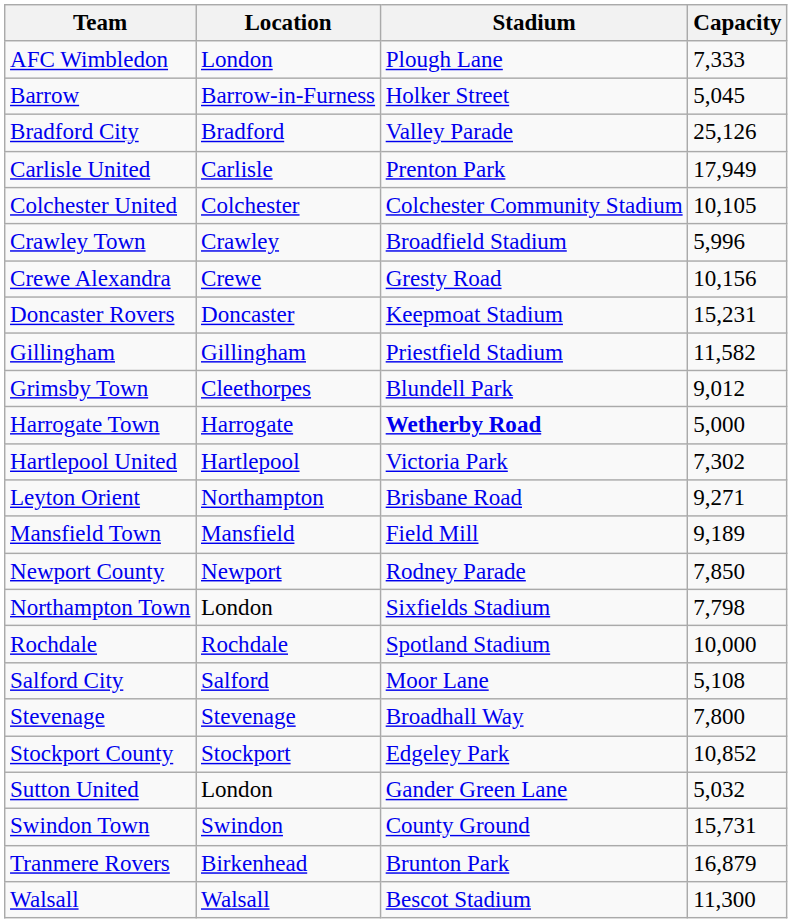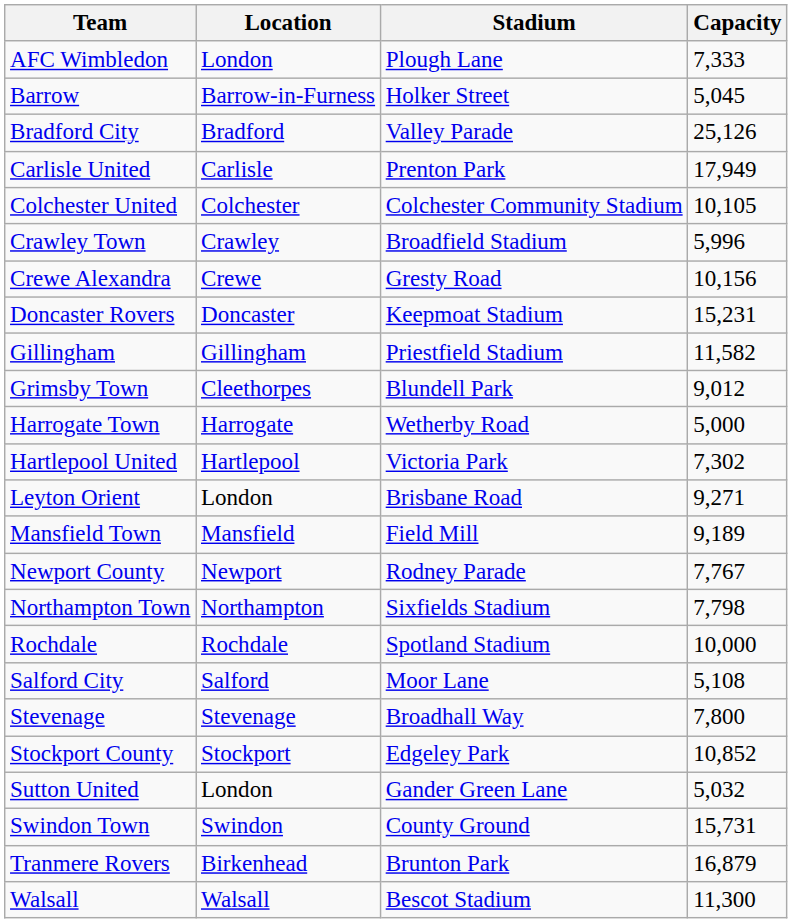Harrogate Town | Stadium: bold -> normal
Leyton Orient | Location: Northampton -> London
Newport County | Capacity: 7,850 -> 7,767
Northampton Town | Location: London -> Northampton
